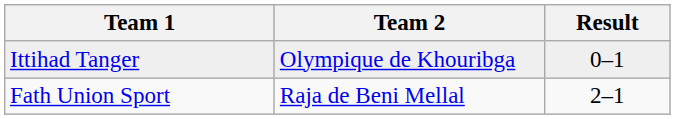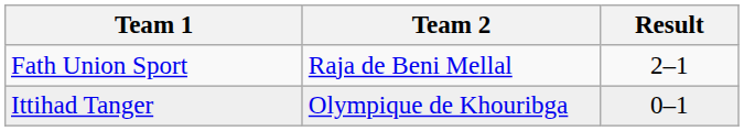rows swapped: Fath Union Sport <-> Ittihad Tanger
